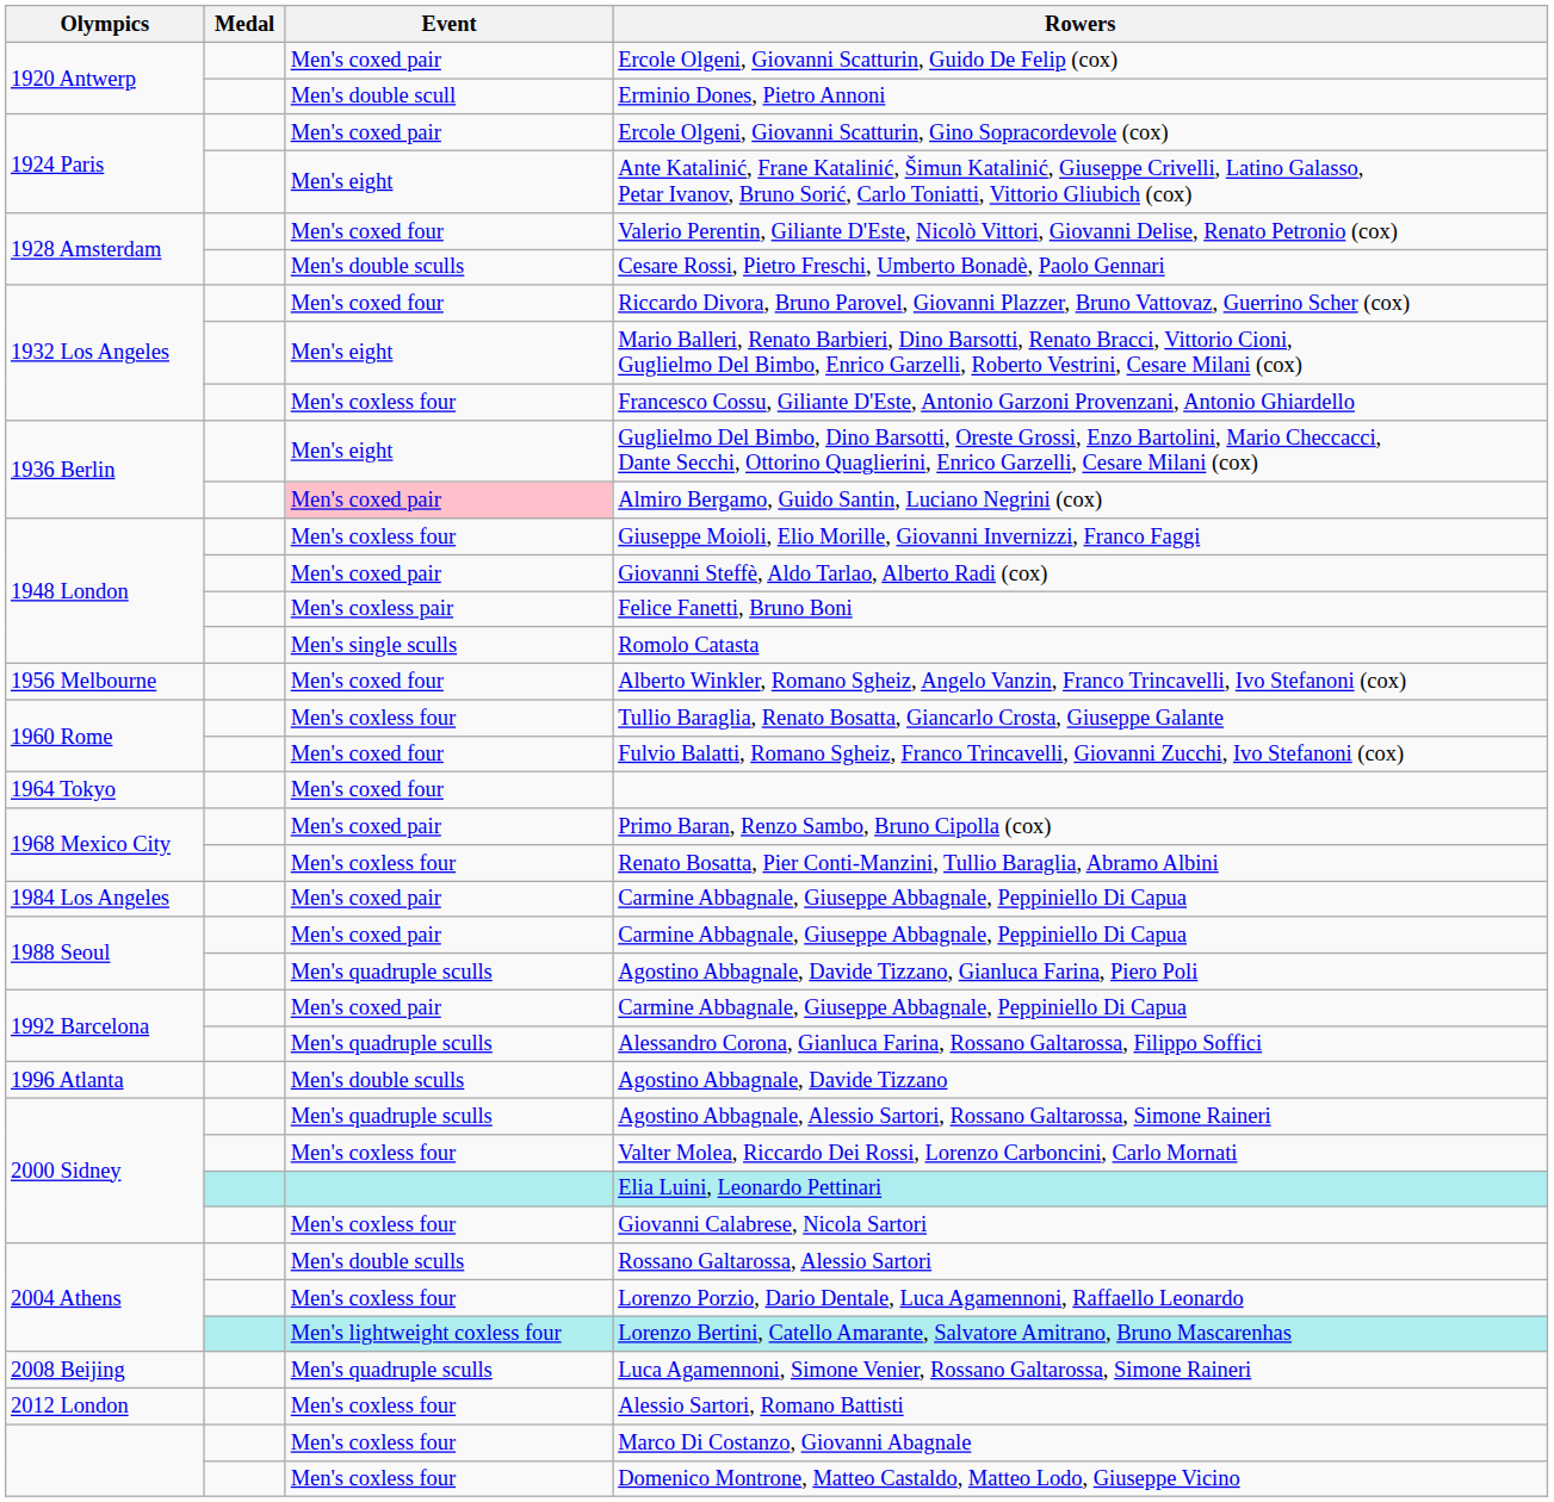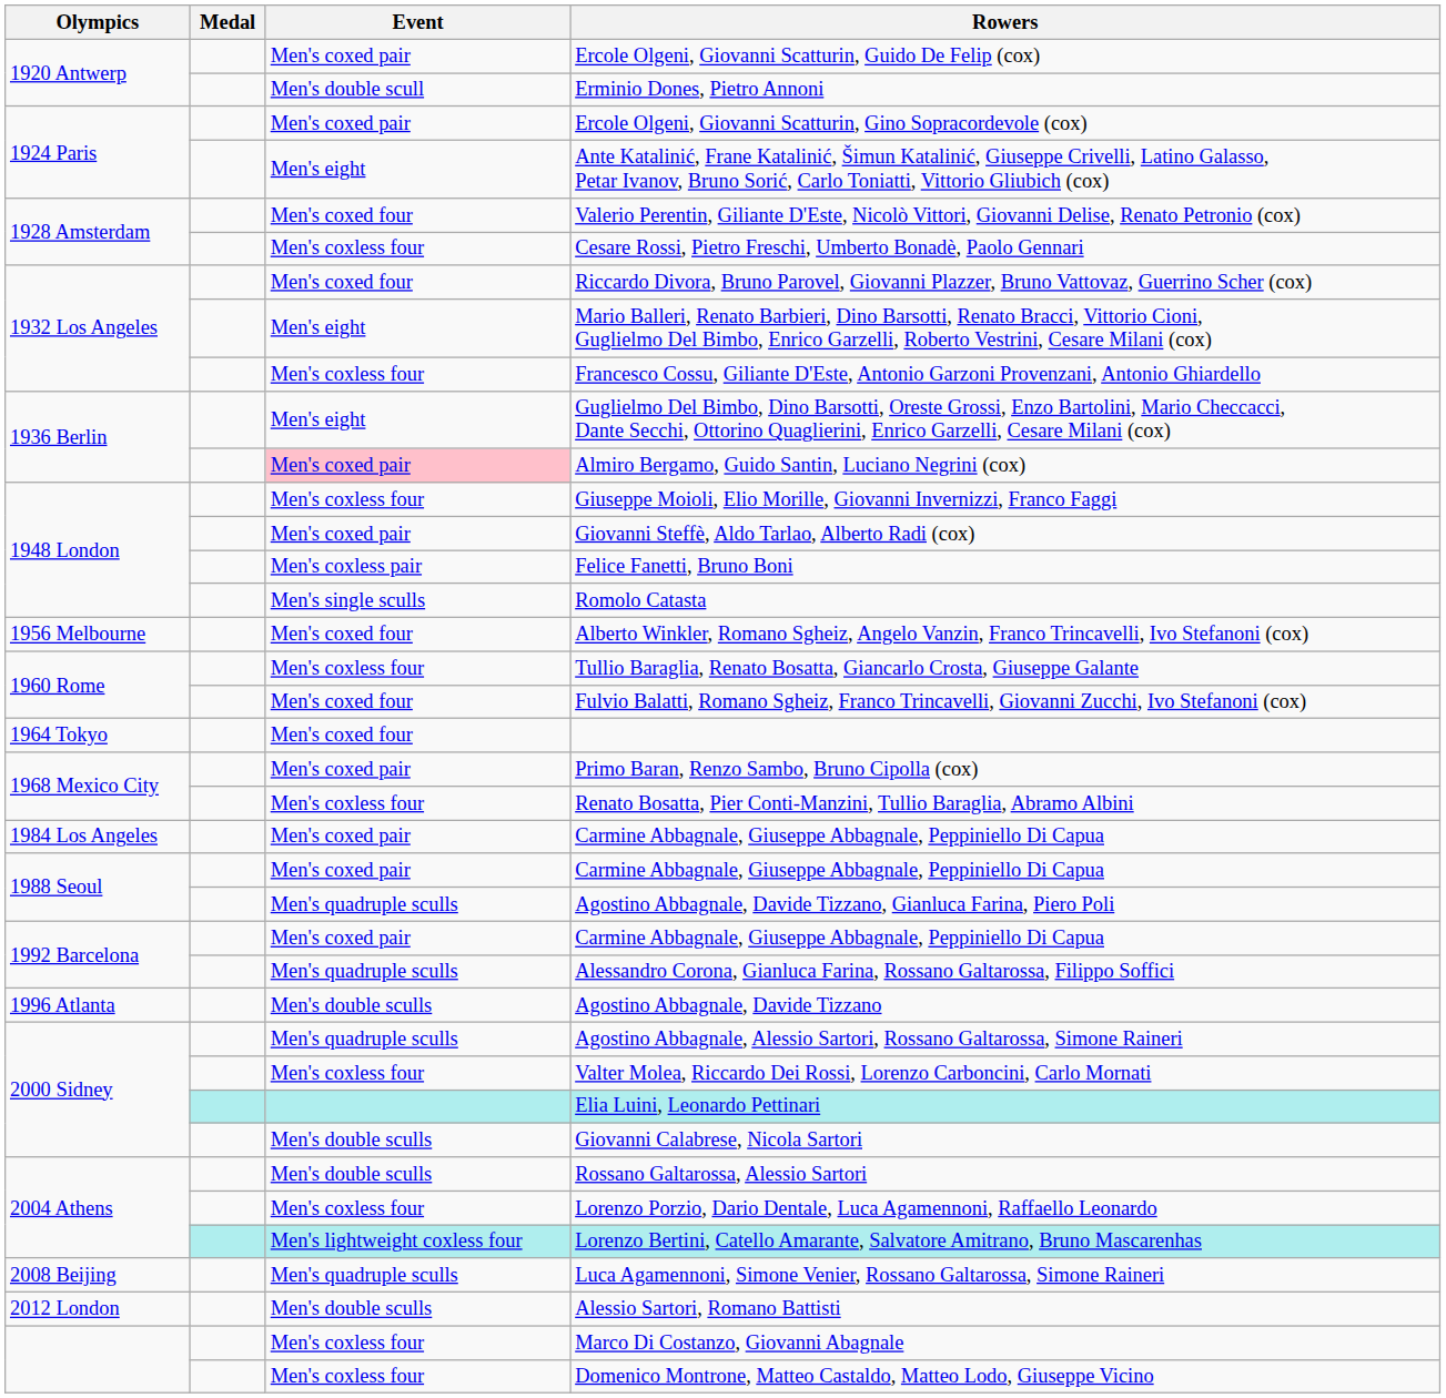Cesare Rossi, Pietro Freschi, Umberto Bonadè, Paolo Gennari | Event: Men's double sculls -> Men's coxless four
Giovanni Calabrese, Nicola Sartori | Event: Men's coxless four -> Men's double sculls
Alessio Sartori, Romano Battisti | Event: Men's coxless four -> Men's double sculls
